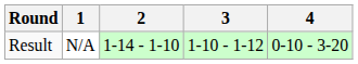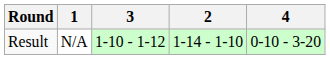columns swapped: 2 <-> 3
